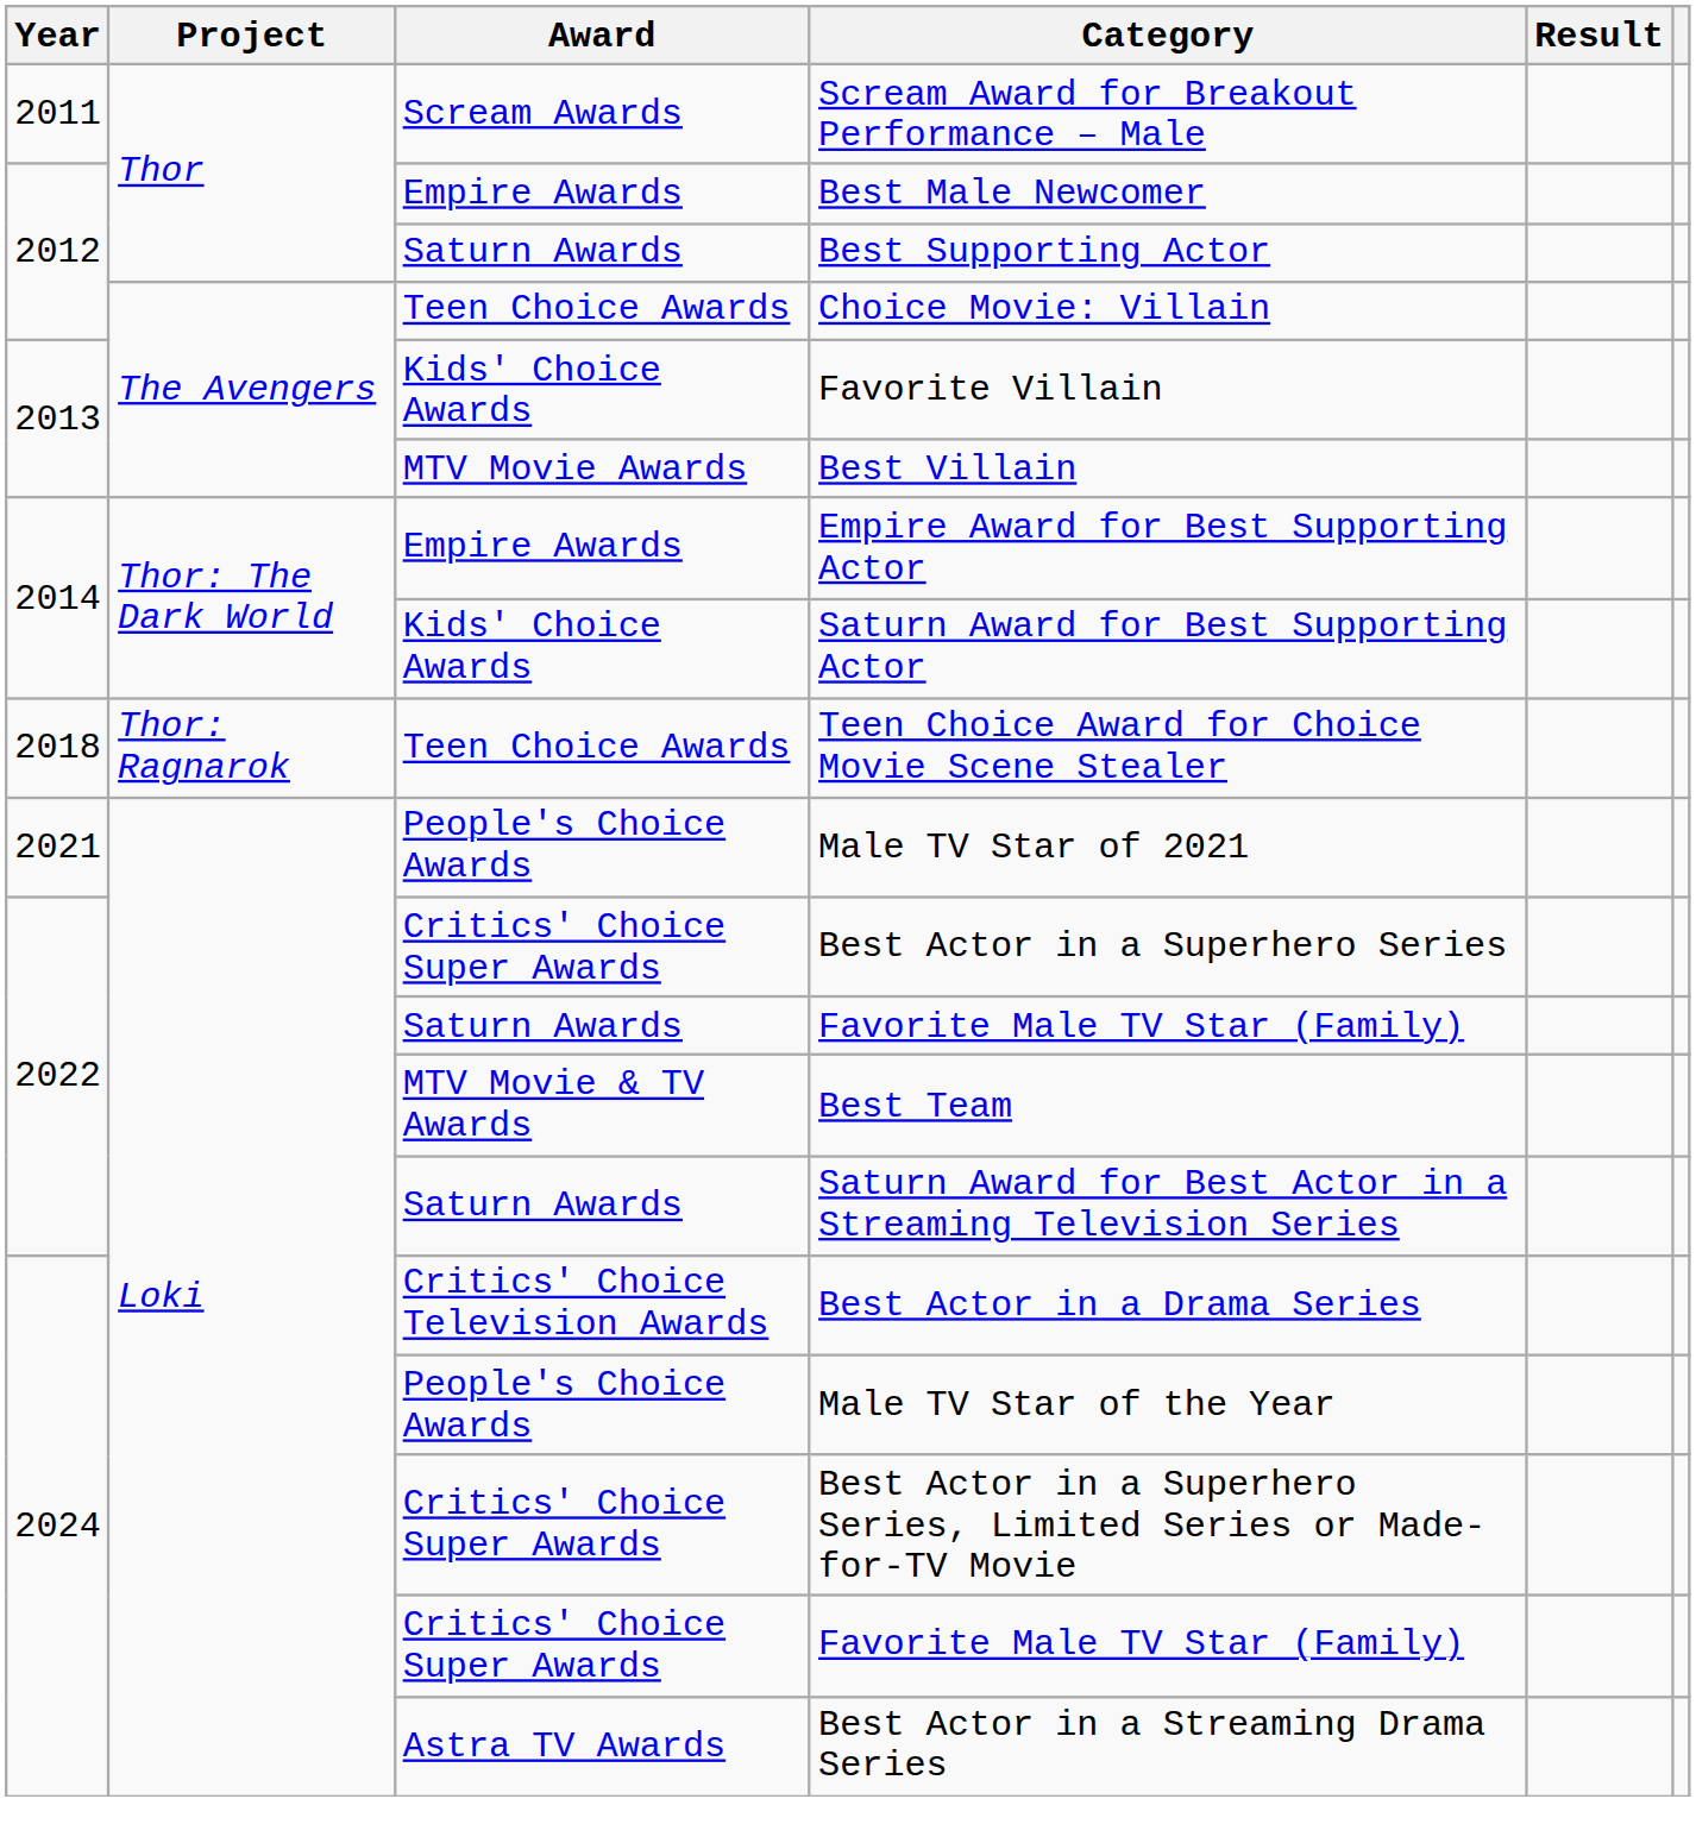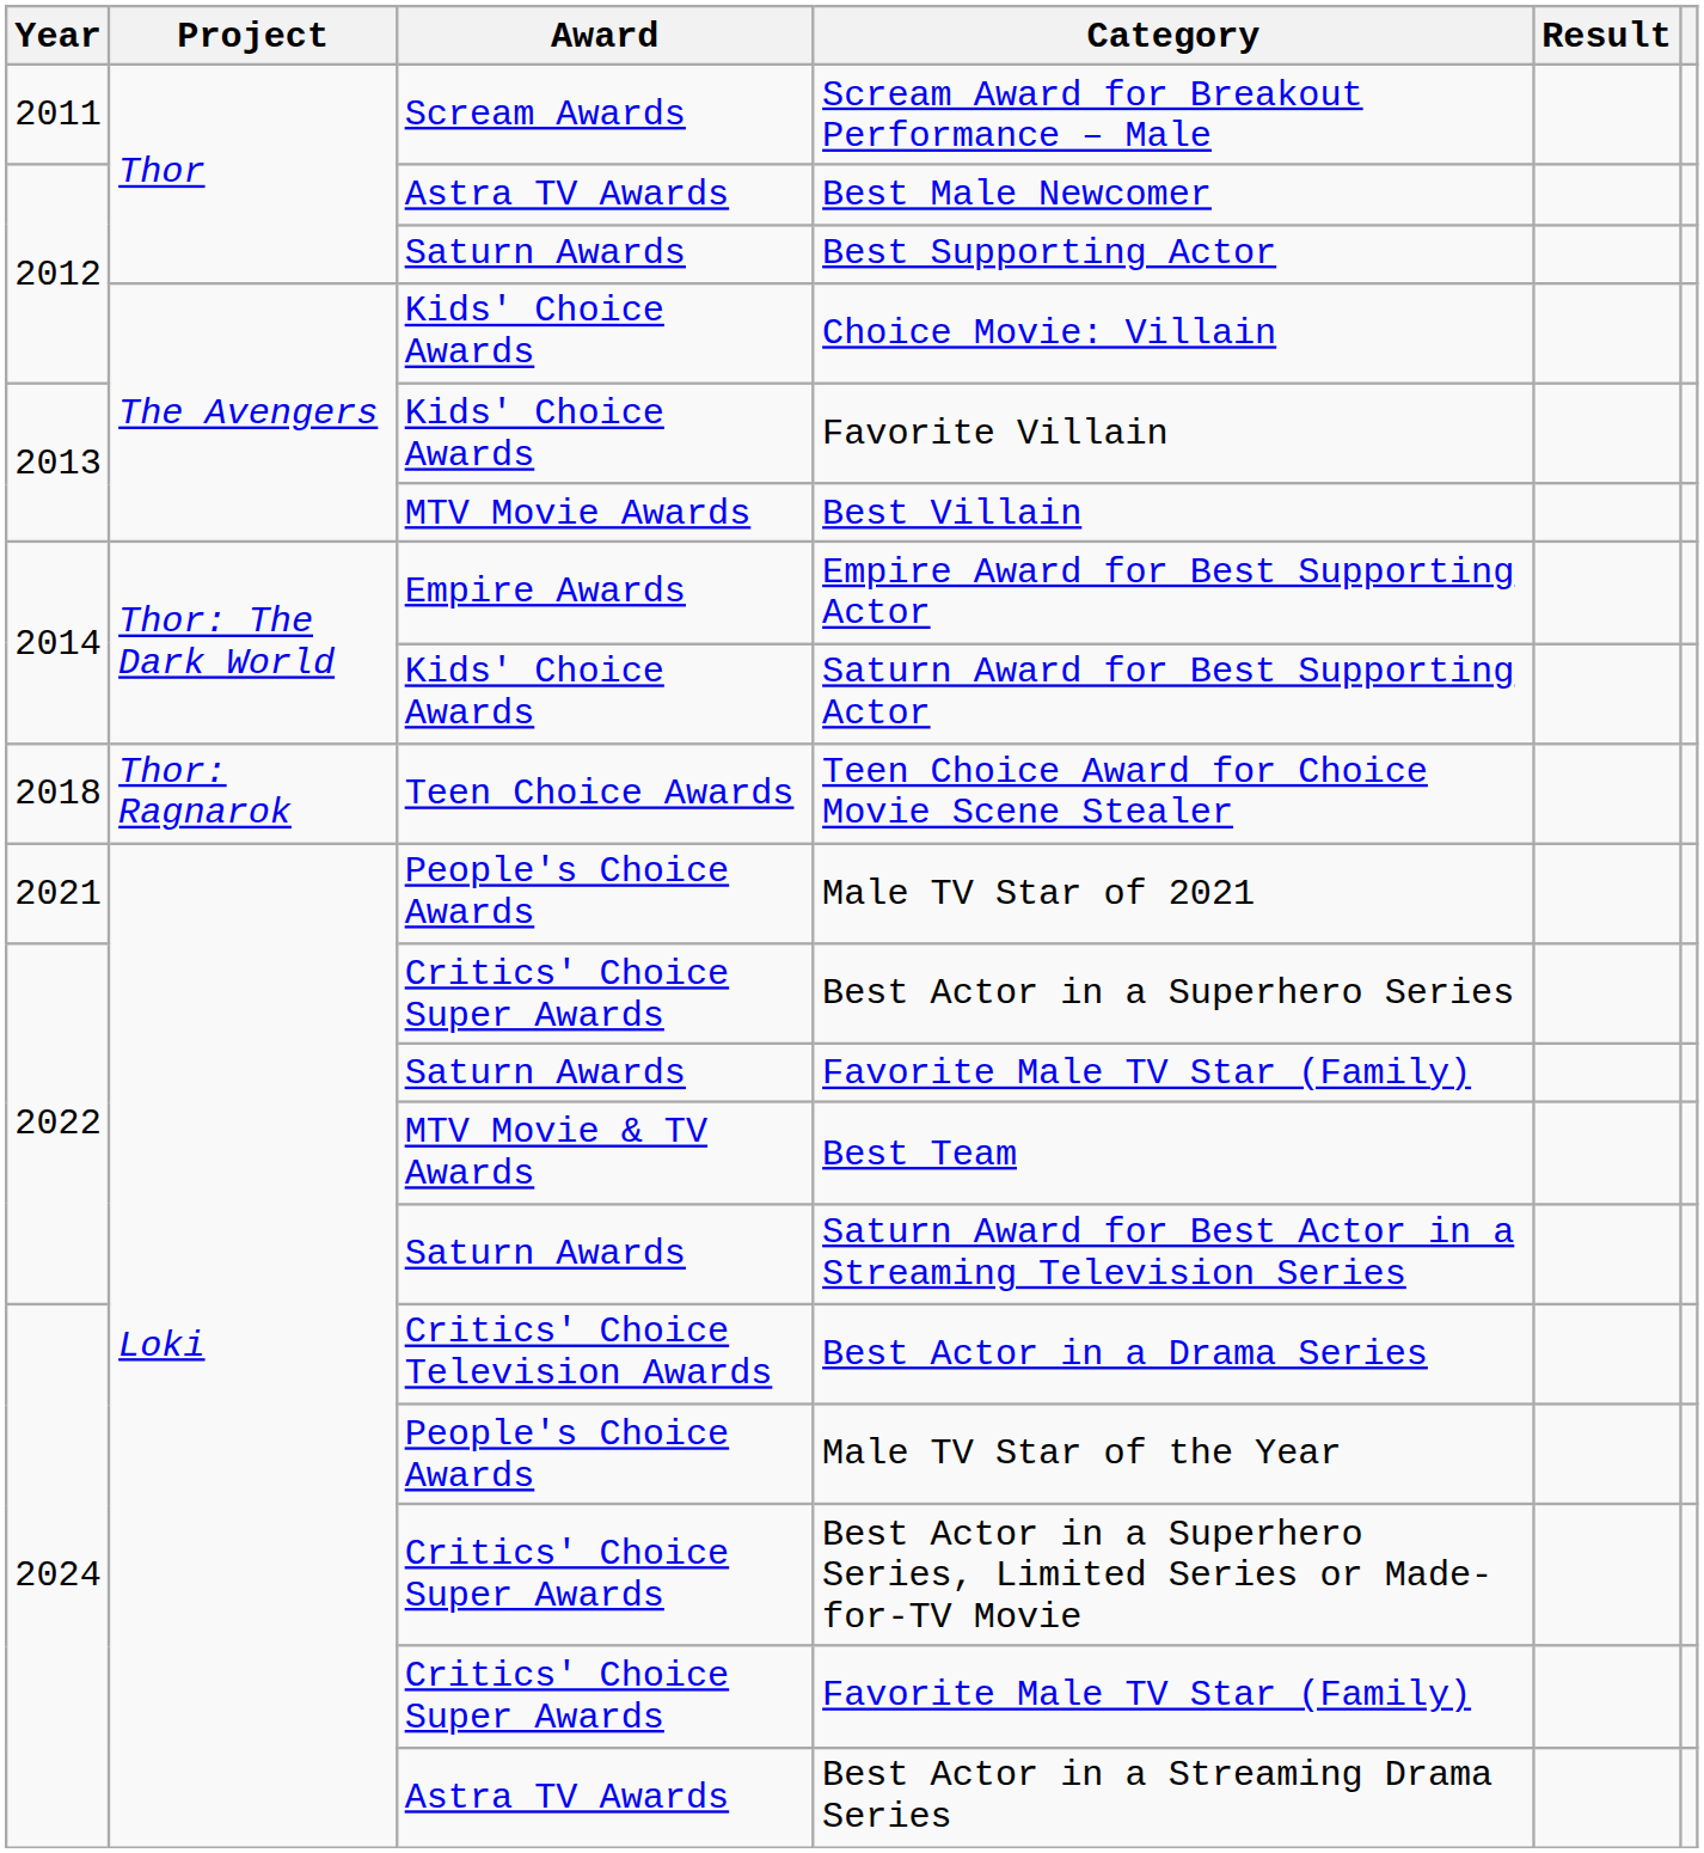Best Male Newcomer | Award: Empire Awards -> Astra TV Awards
Choice Movie: Villain | Award: Teen Choice Awards -> Kids' Choice Awards
